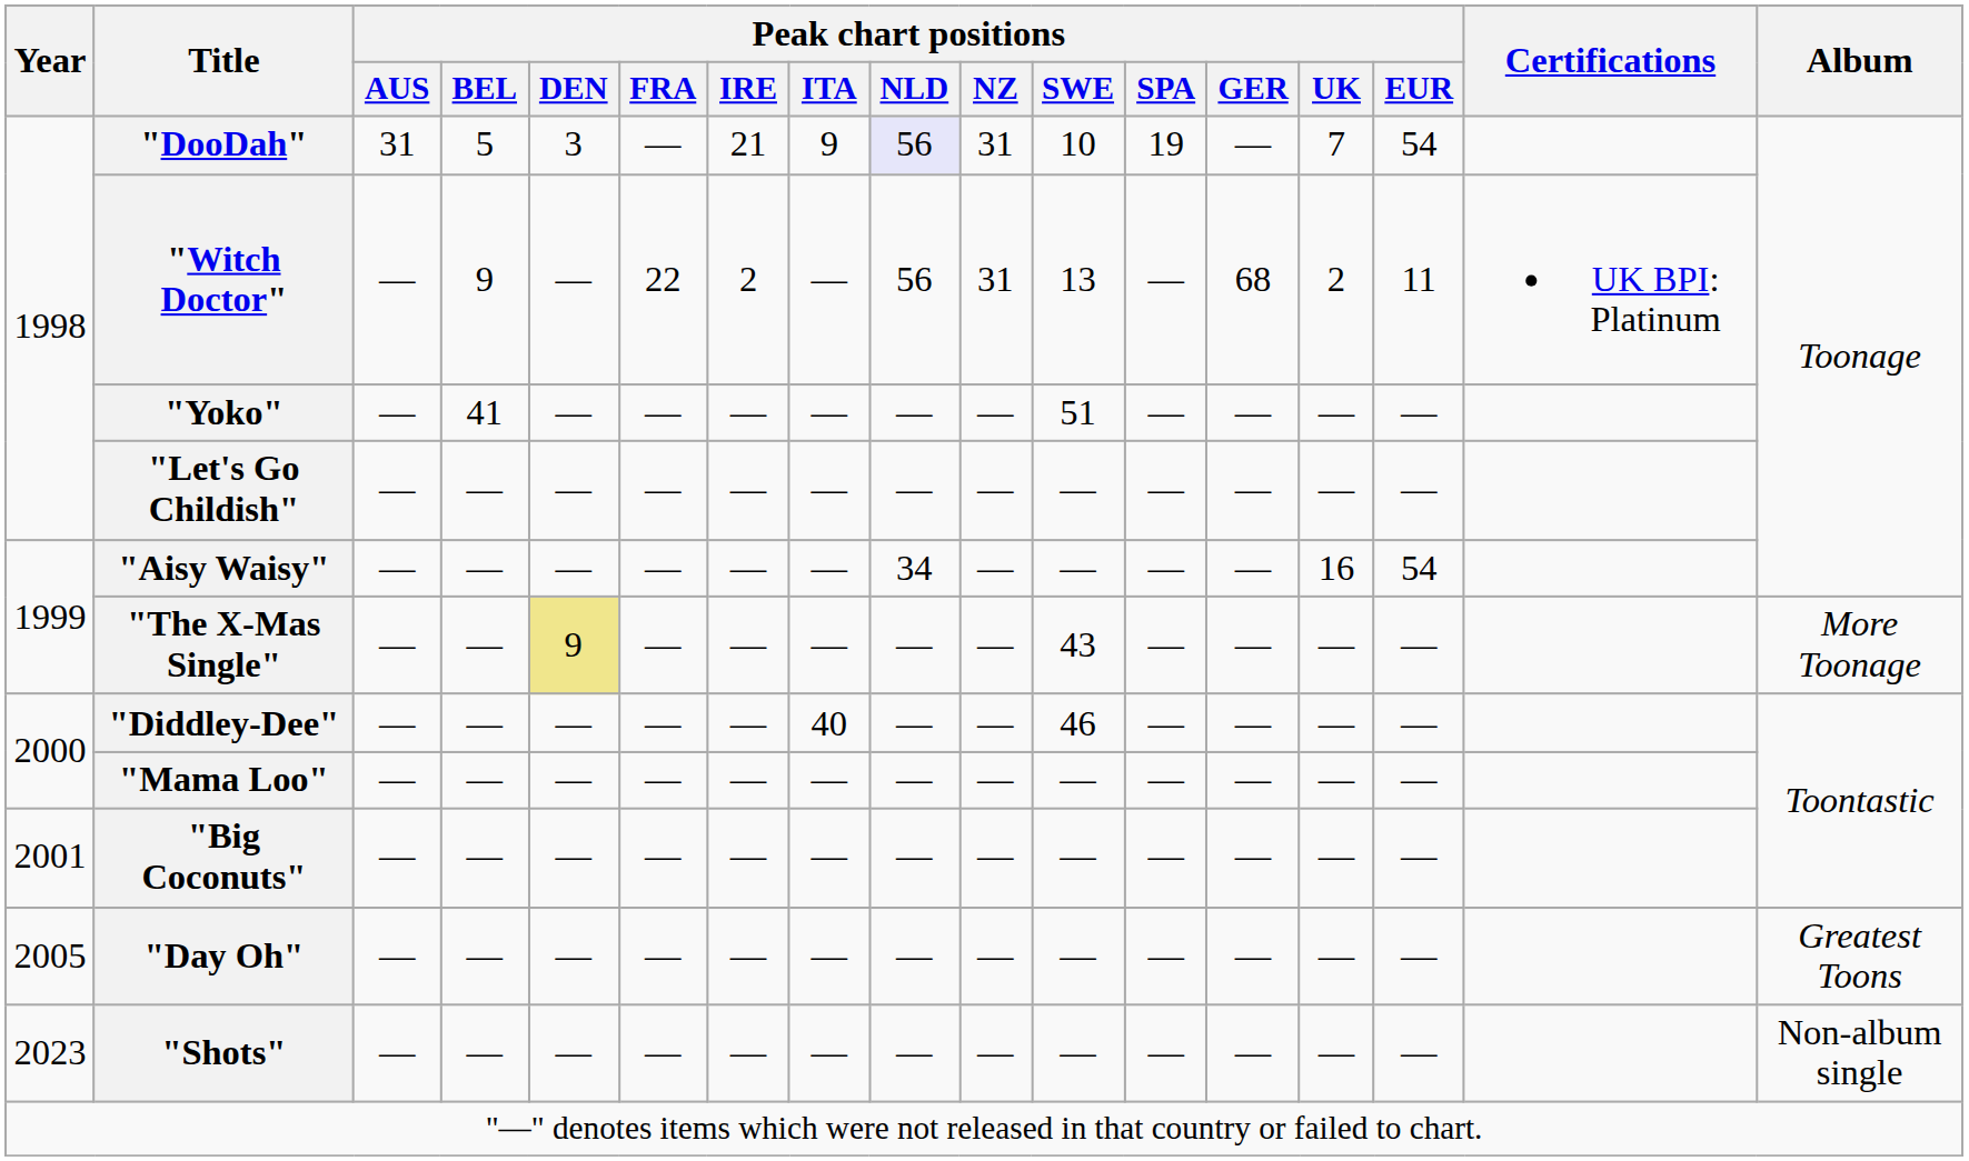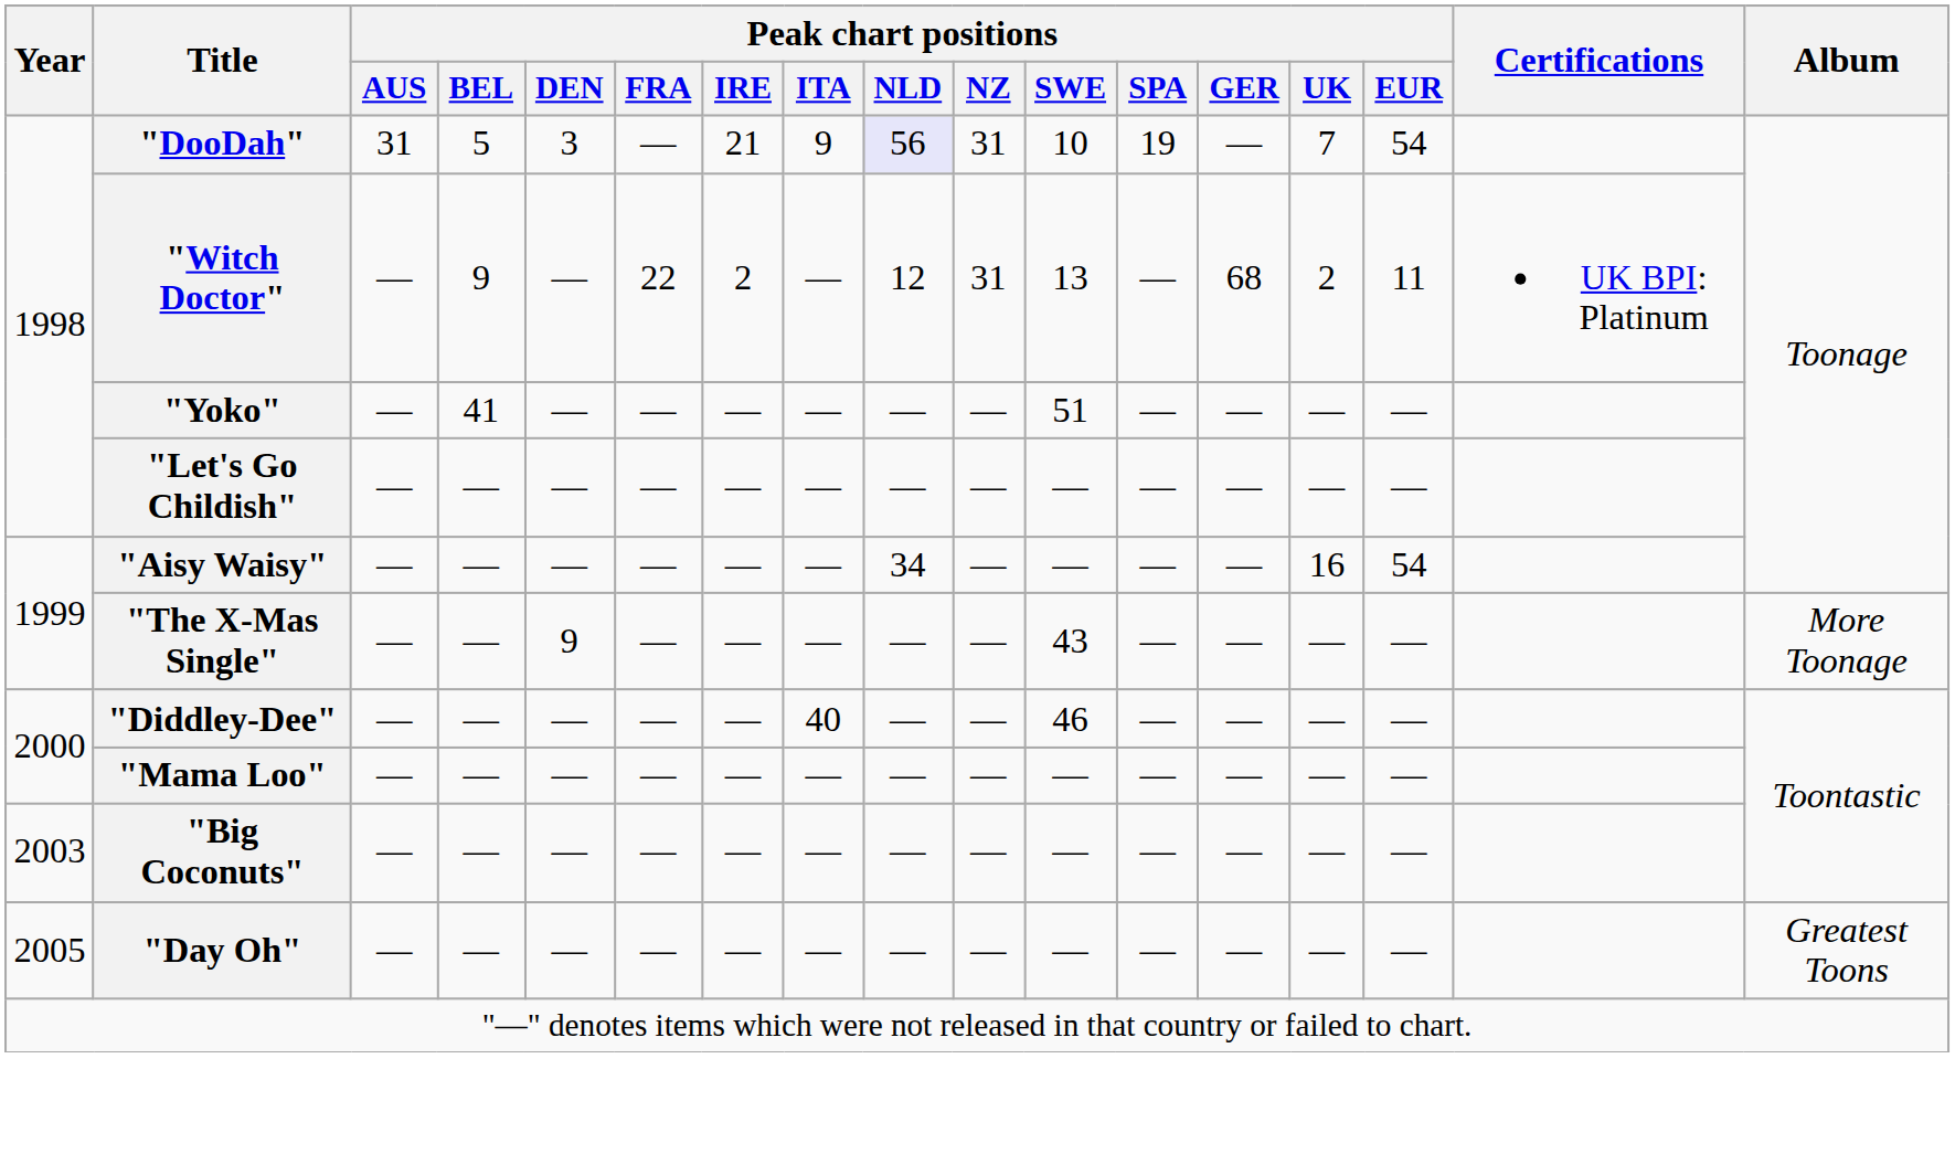"Witch Doctor" | Peak chart positions / NLD: 56 -> 12
"The X-Mas Single" | Peak chart positions / DEN: khaki background -> no background
"Big Coconuts" | Year: 2001 -> 2003
- row: 2023 | "Shots" | — | — | — | — | — | — | — | — | — | — | — | — | — | Non-album single
